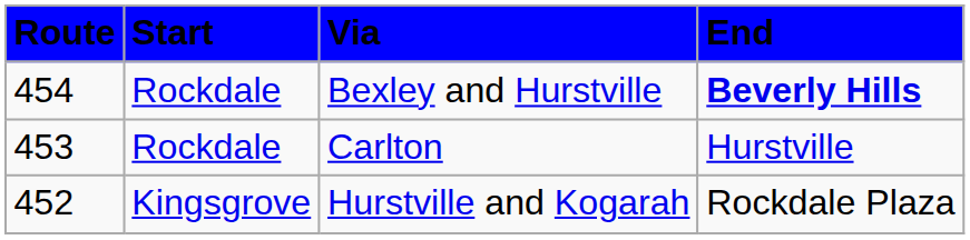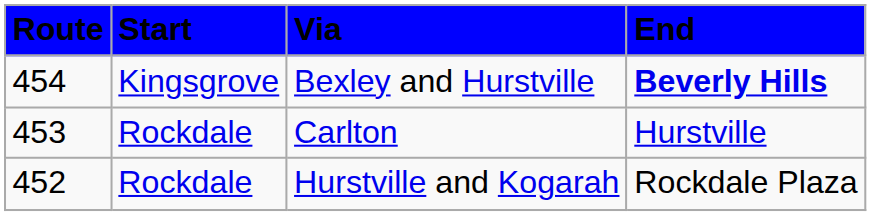Bexley and Hurstville | column 2: Rockdale -> Kingsgrove
Hurstville and Kogarah | column 2: Kingsgrove -> Rockdale
